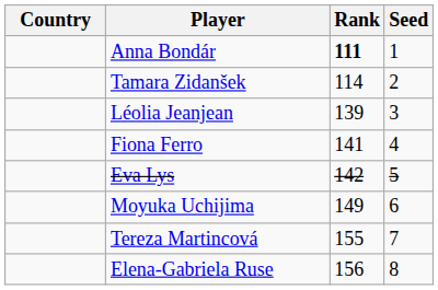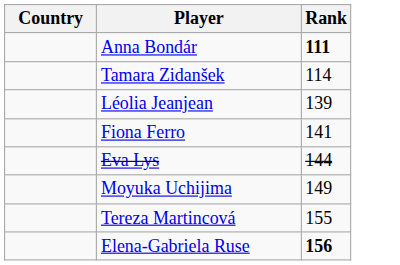- column: Seed | 1 | 2 | 3 | 4 | 5 | 6 | 7 | 8
Eva Lys | Rank: 142 -> 144
Elena-Gabriela Ruse | Rank: normal -> bold
